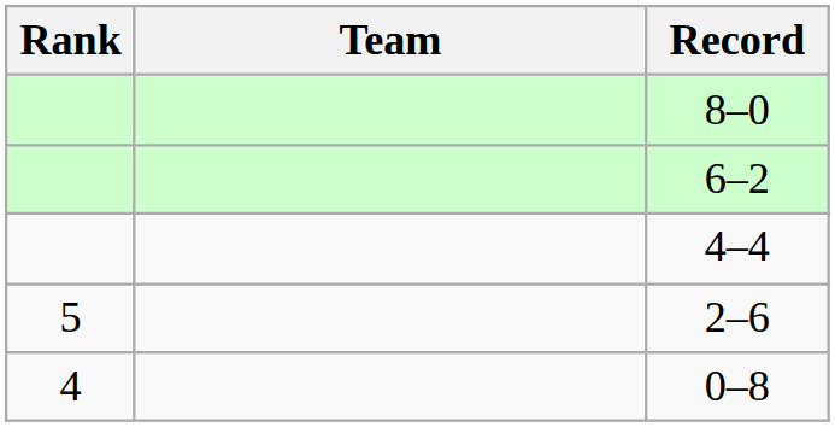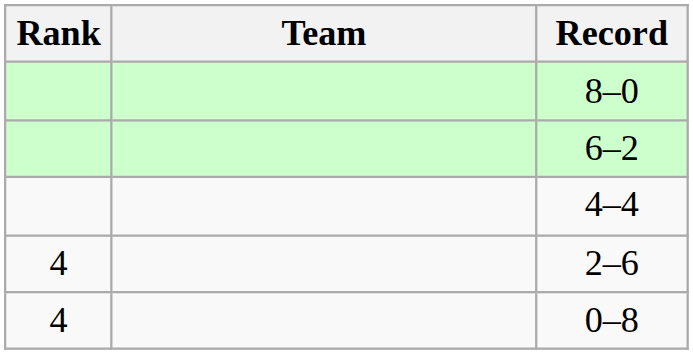2–6 | Rank: 5 -> 4
